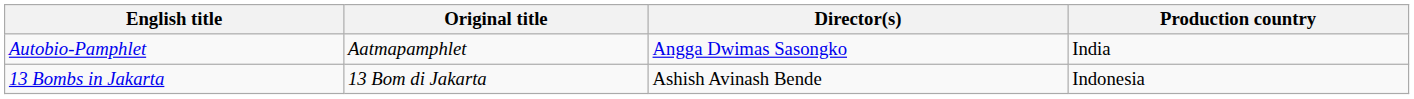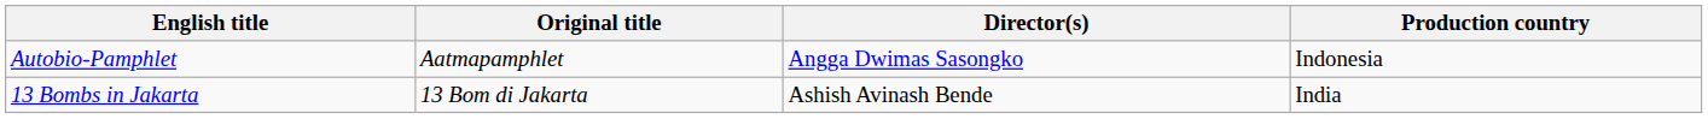Autobio-Pamphlet | Production country: India -> Indonesia
13 Bombs in Jakarta | Production country: Indonesia -> India
